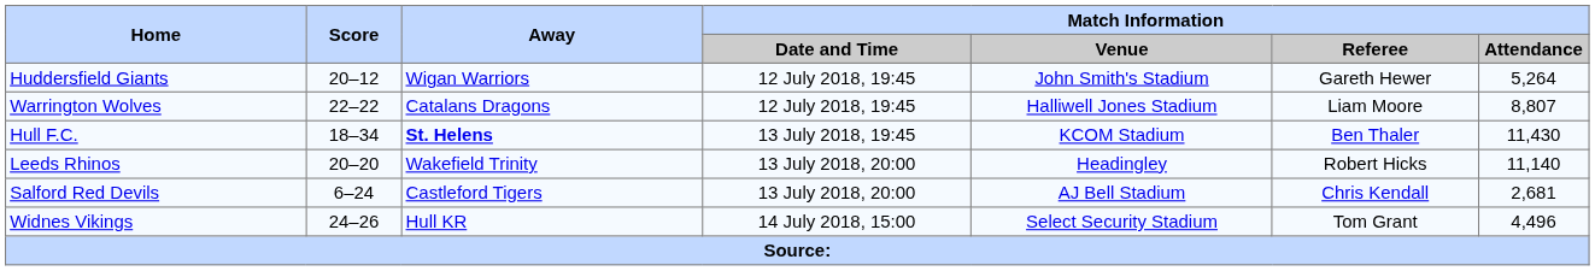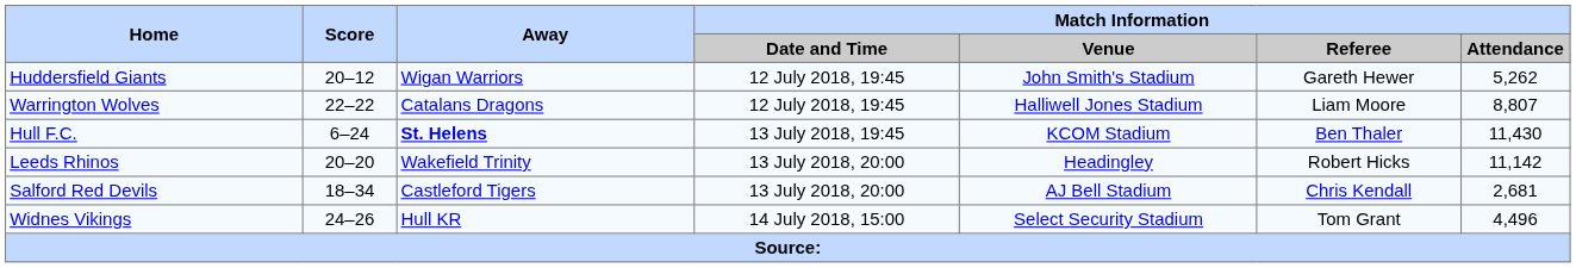Huddersfield Giants | Match Information / Attendance: 5,264 -> 5,262
Hull F.C. | Score: 18–34 -> 6–24
Leeds Rhinos | Match Information / Attendance: 11,140 -> 11,142
Salford Red Devils | Score: 6–24 -> 18–34
